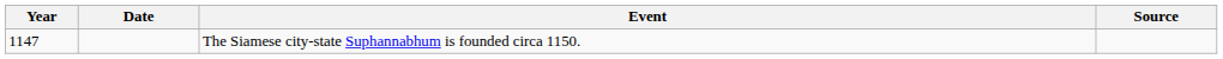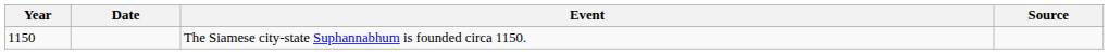The Siamese city-state Suphannabhum is founded circa 1150. | Year: 1147 -> 1150
